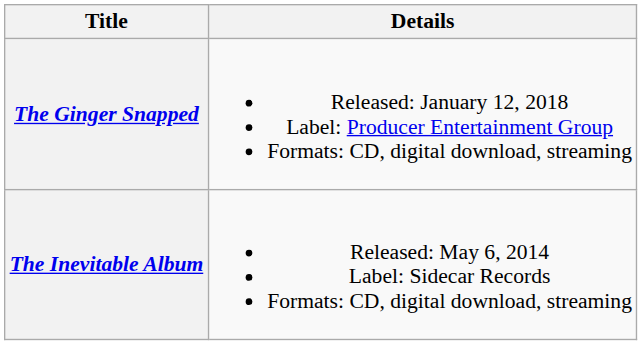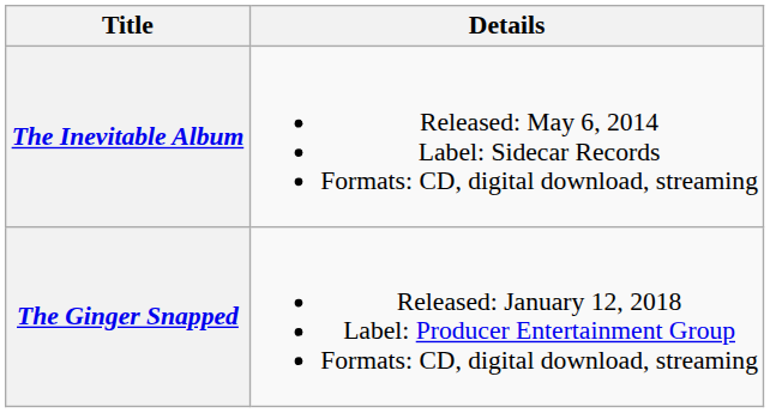rows swapped: The Inevitable Album <-> The Ginger Snapped
